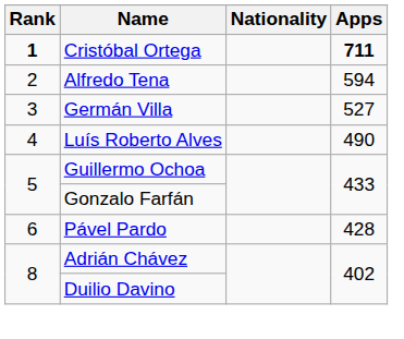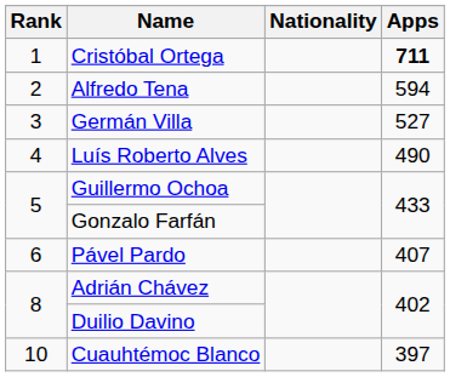Cristóbal Ortega | Rank: bold -> normal
Pável Pardo | Apps: 428 -> 407
+ row: 10 | Cuauhtémoc Blanco | 397
